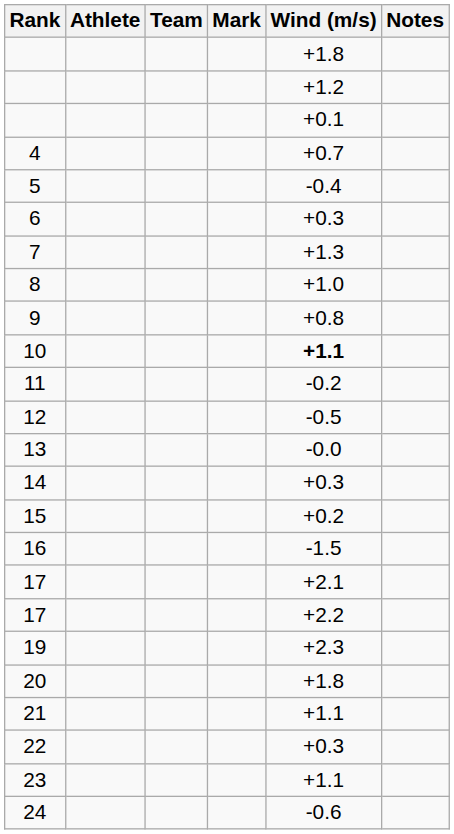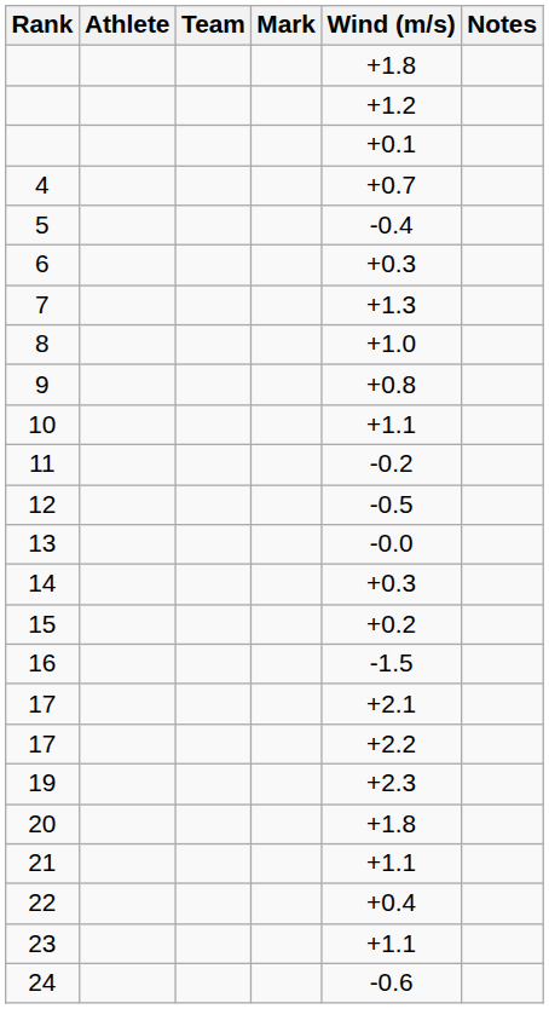10 | Wind (m/s): bold -> normal
22 | Wind (m/s): +0.3 -> +0.4
